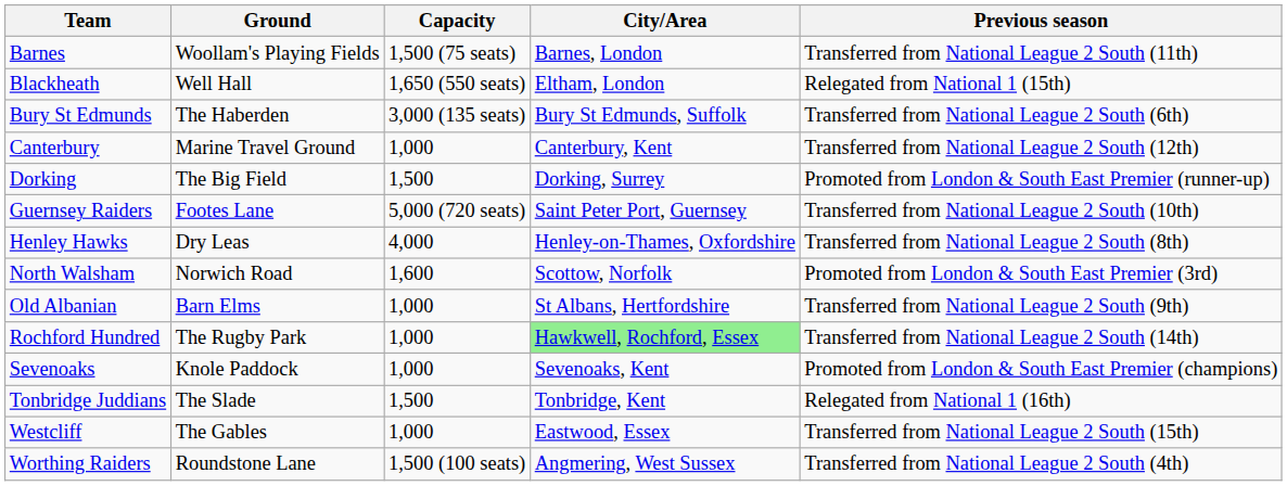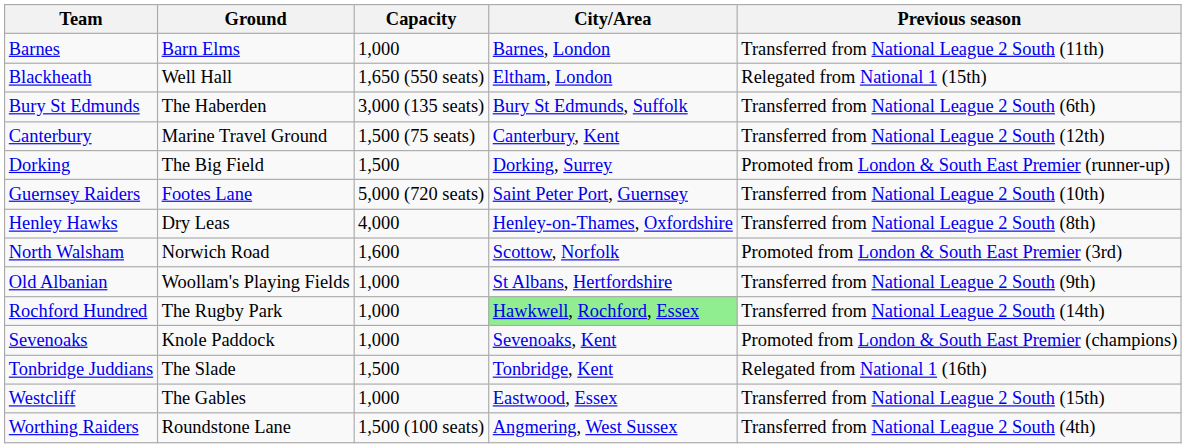Barnes | Ground: Woollam's Playing Fields -> Barn Elms
Barnes | Capacity: 1,500 (75 seats) -> 1,000
Canterbury | Capacity: 1,000 -> 1,500 (75 seats)
Old Albanian | Ground: Barn Elms -> Woollam's Playing Fields
